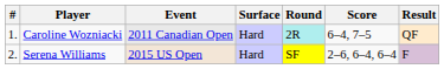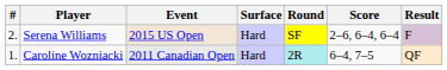rows swapped: Caroline Wozniacki <-> Serena Williams
